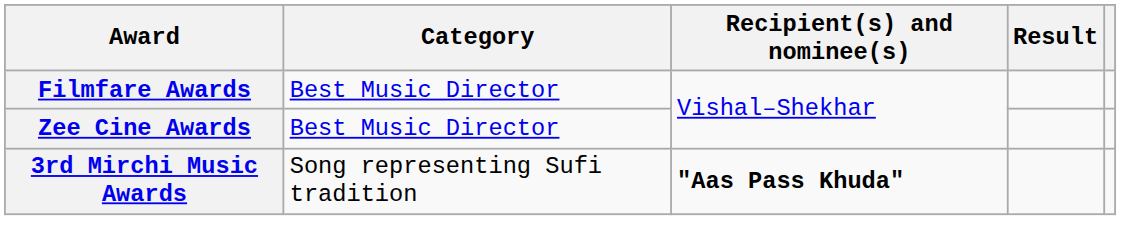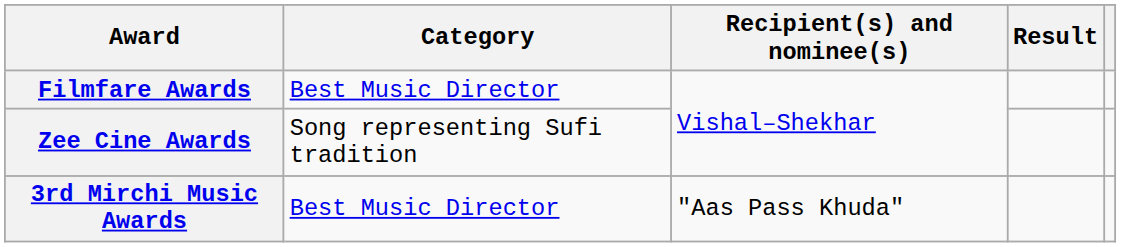Zee Cine Awards | Category: Best Music Director -> Song representing Sufi tradition
3rd Mirchi Music Awards | Category: Song representing Sufi tradition -> Best Music Director
3rd Mirchi Music Awards | Recipient(s) and nominee(s): bold -> normal
